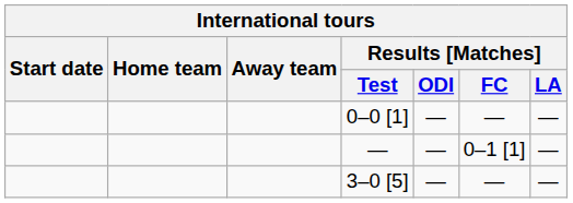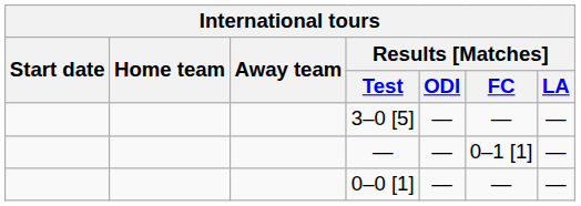rows swapped: 3–0 [5] <-> 0–0 [1]
